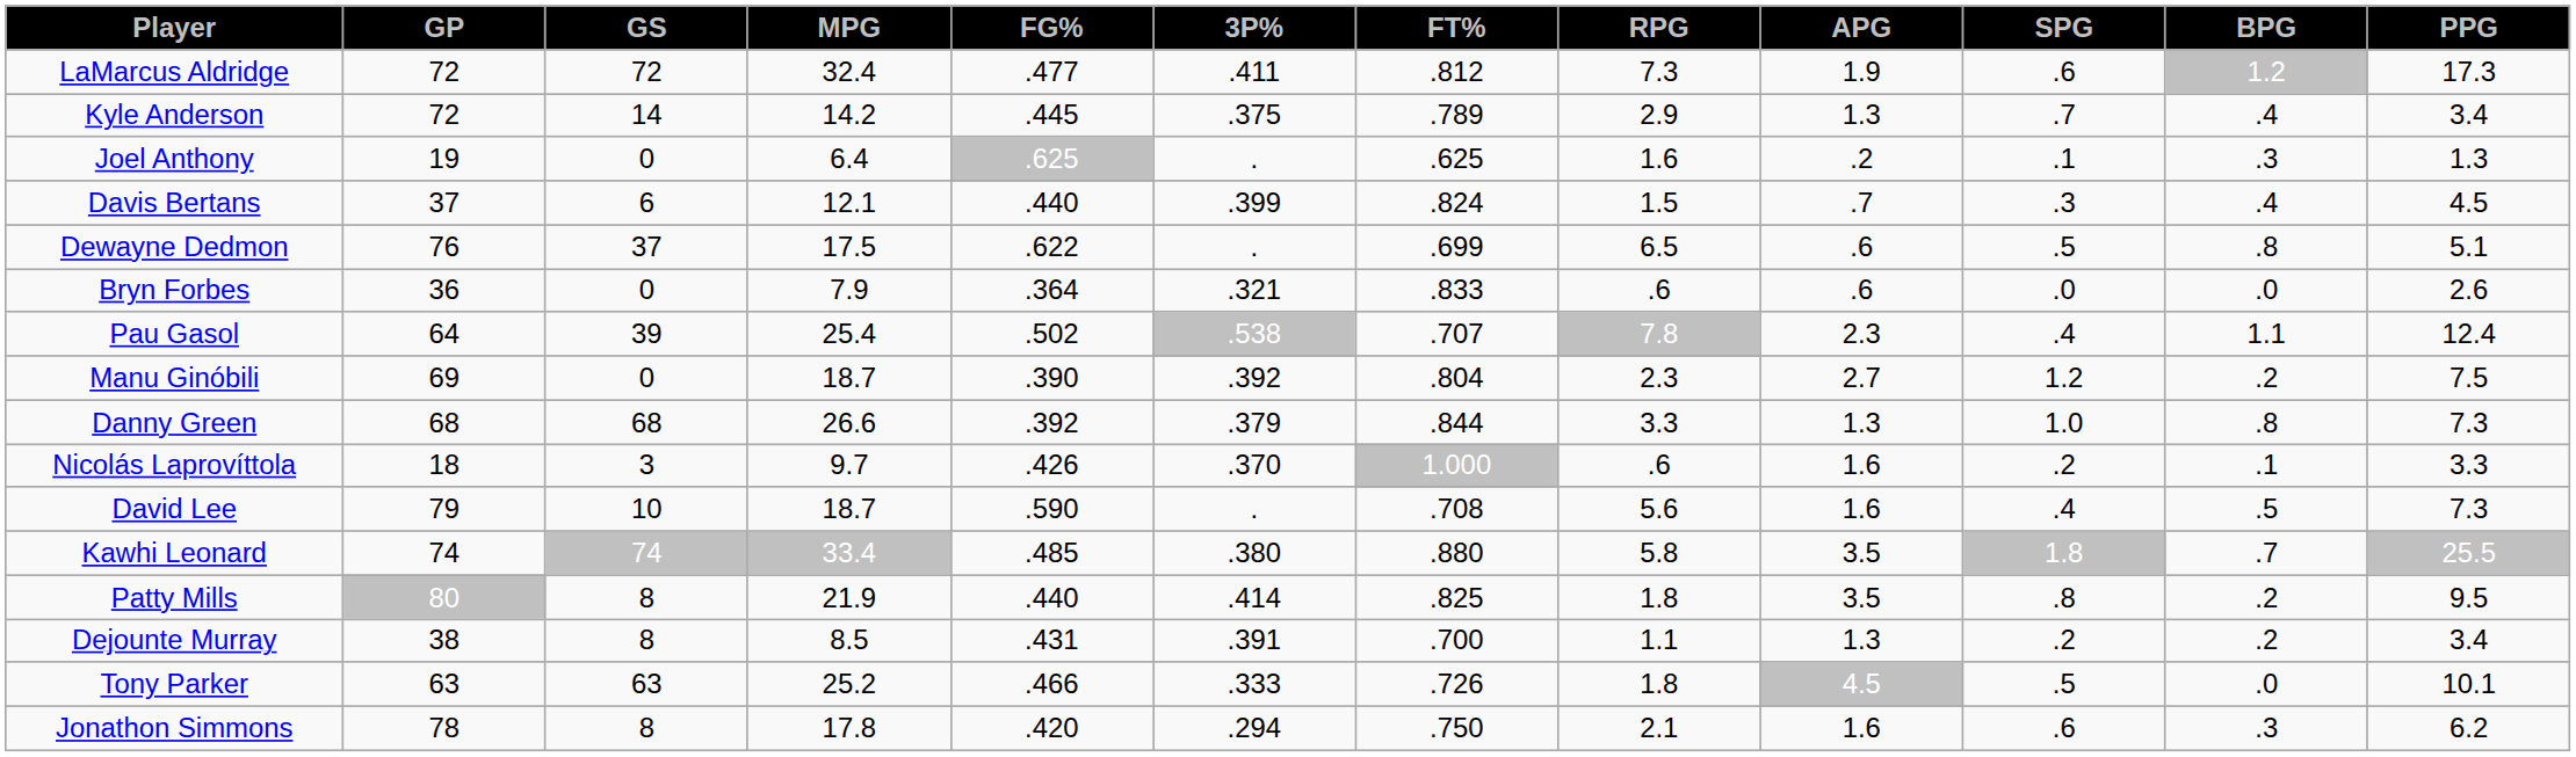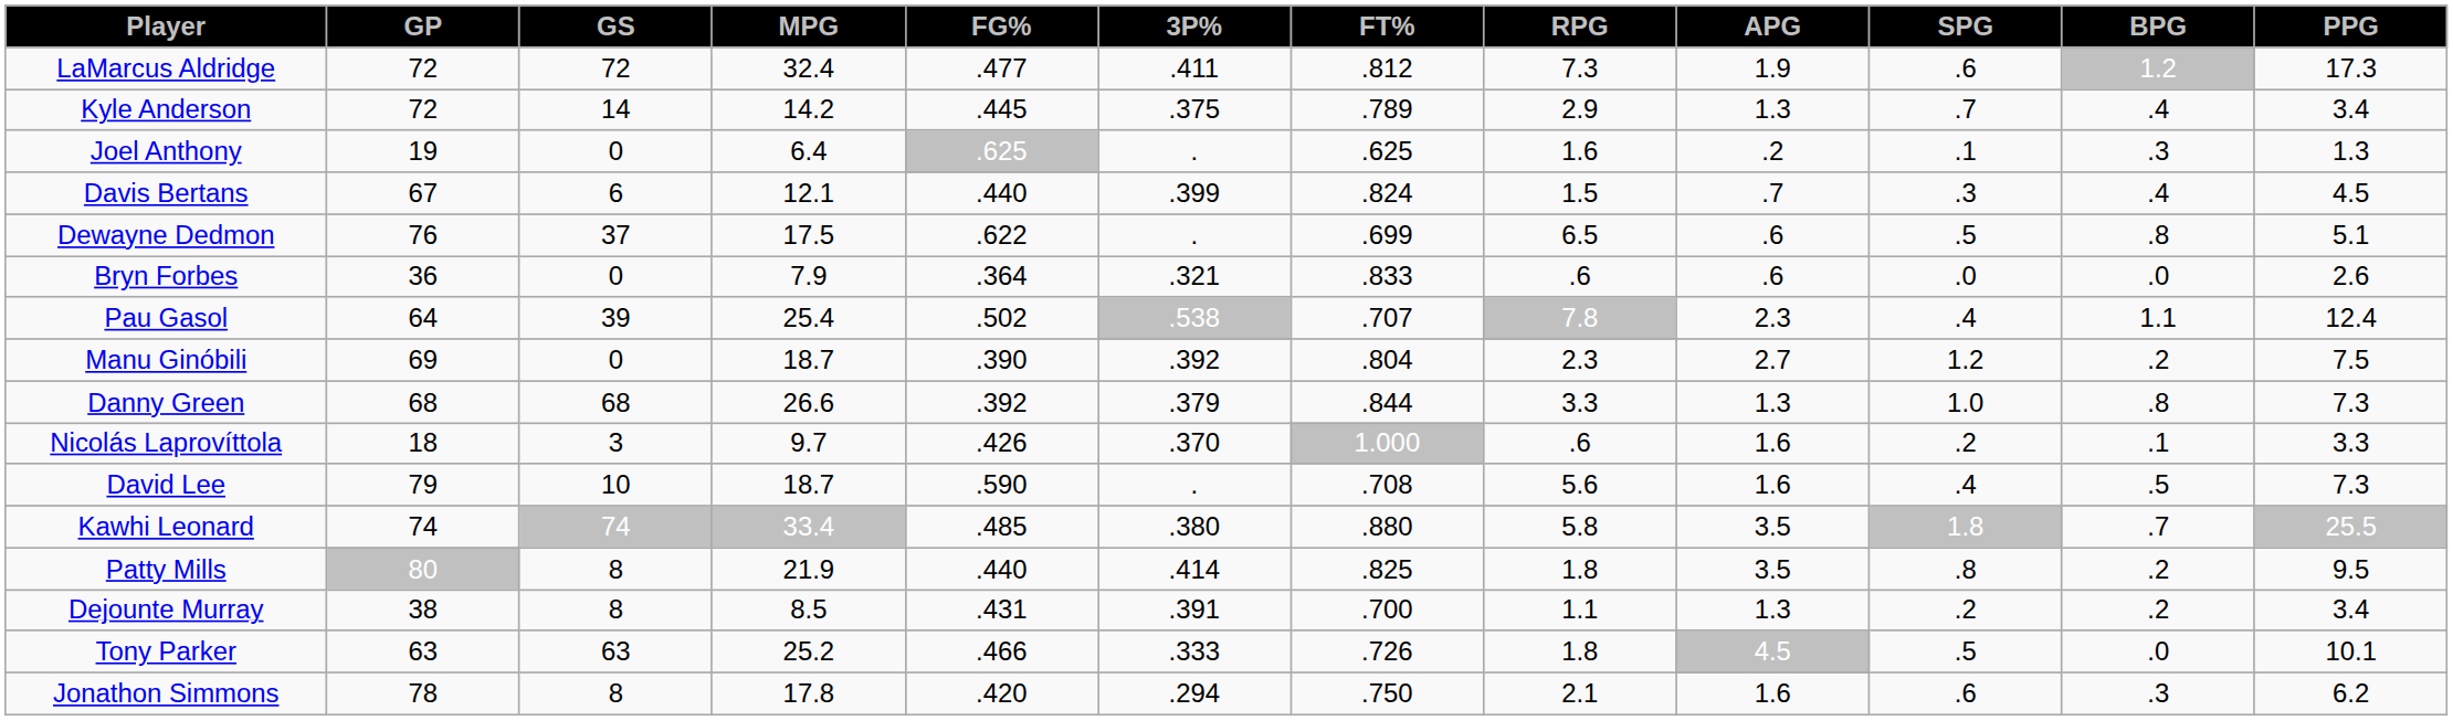Davis Bertans | GP: 37 -> 67
